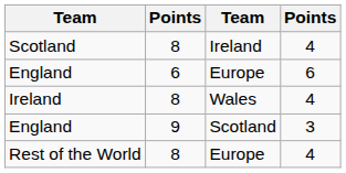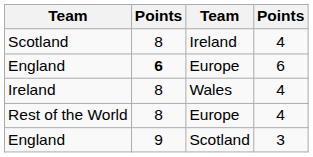England / Europe | column 2: normal -> bold
rows swapped: Rest of the World <-> England / Scotland
